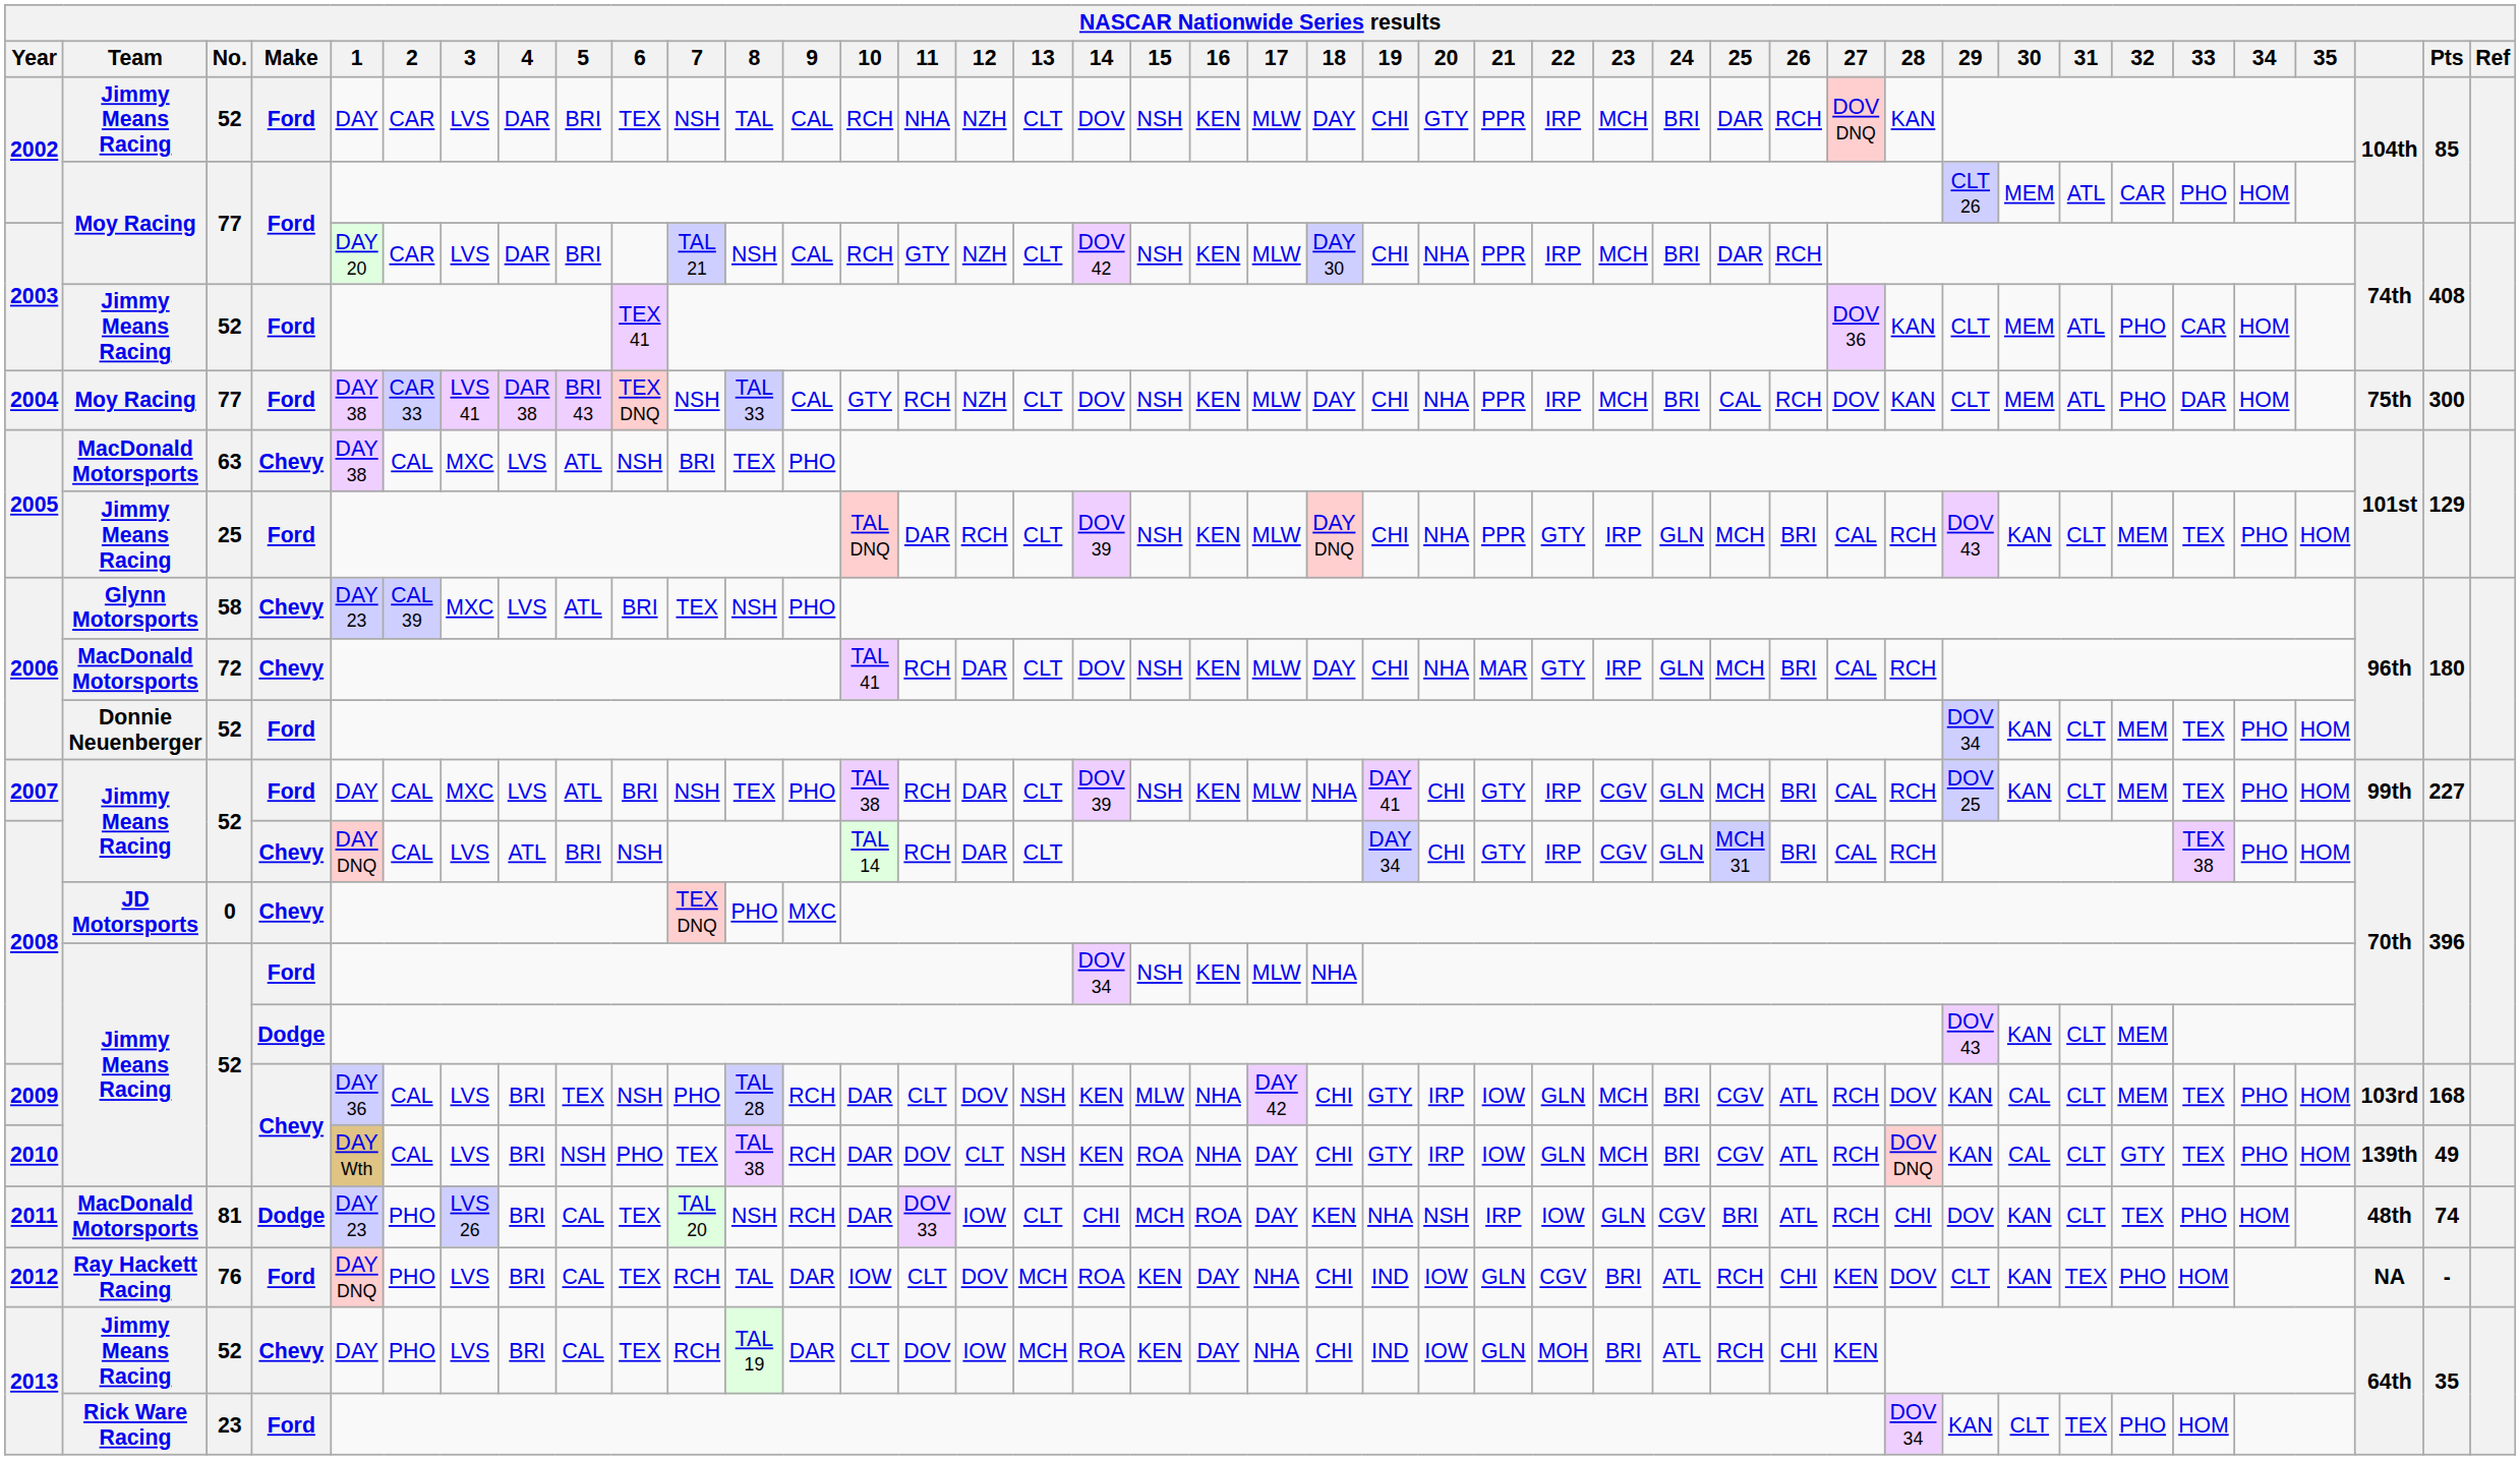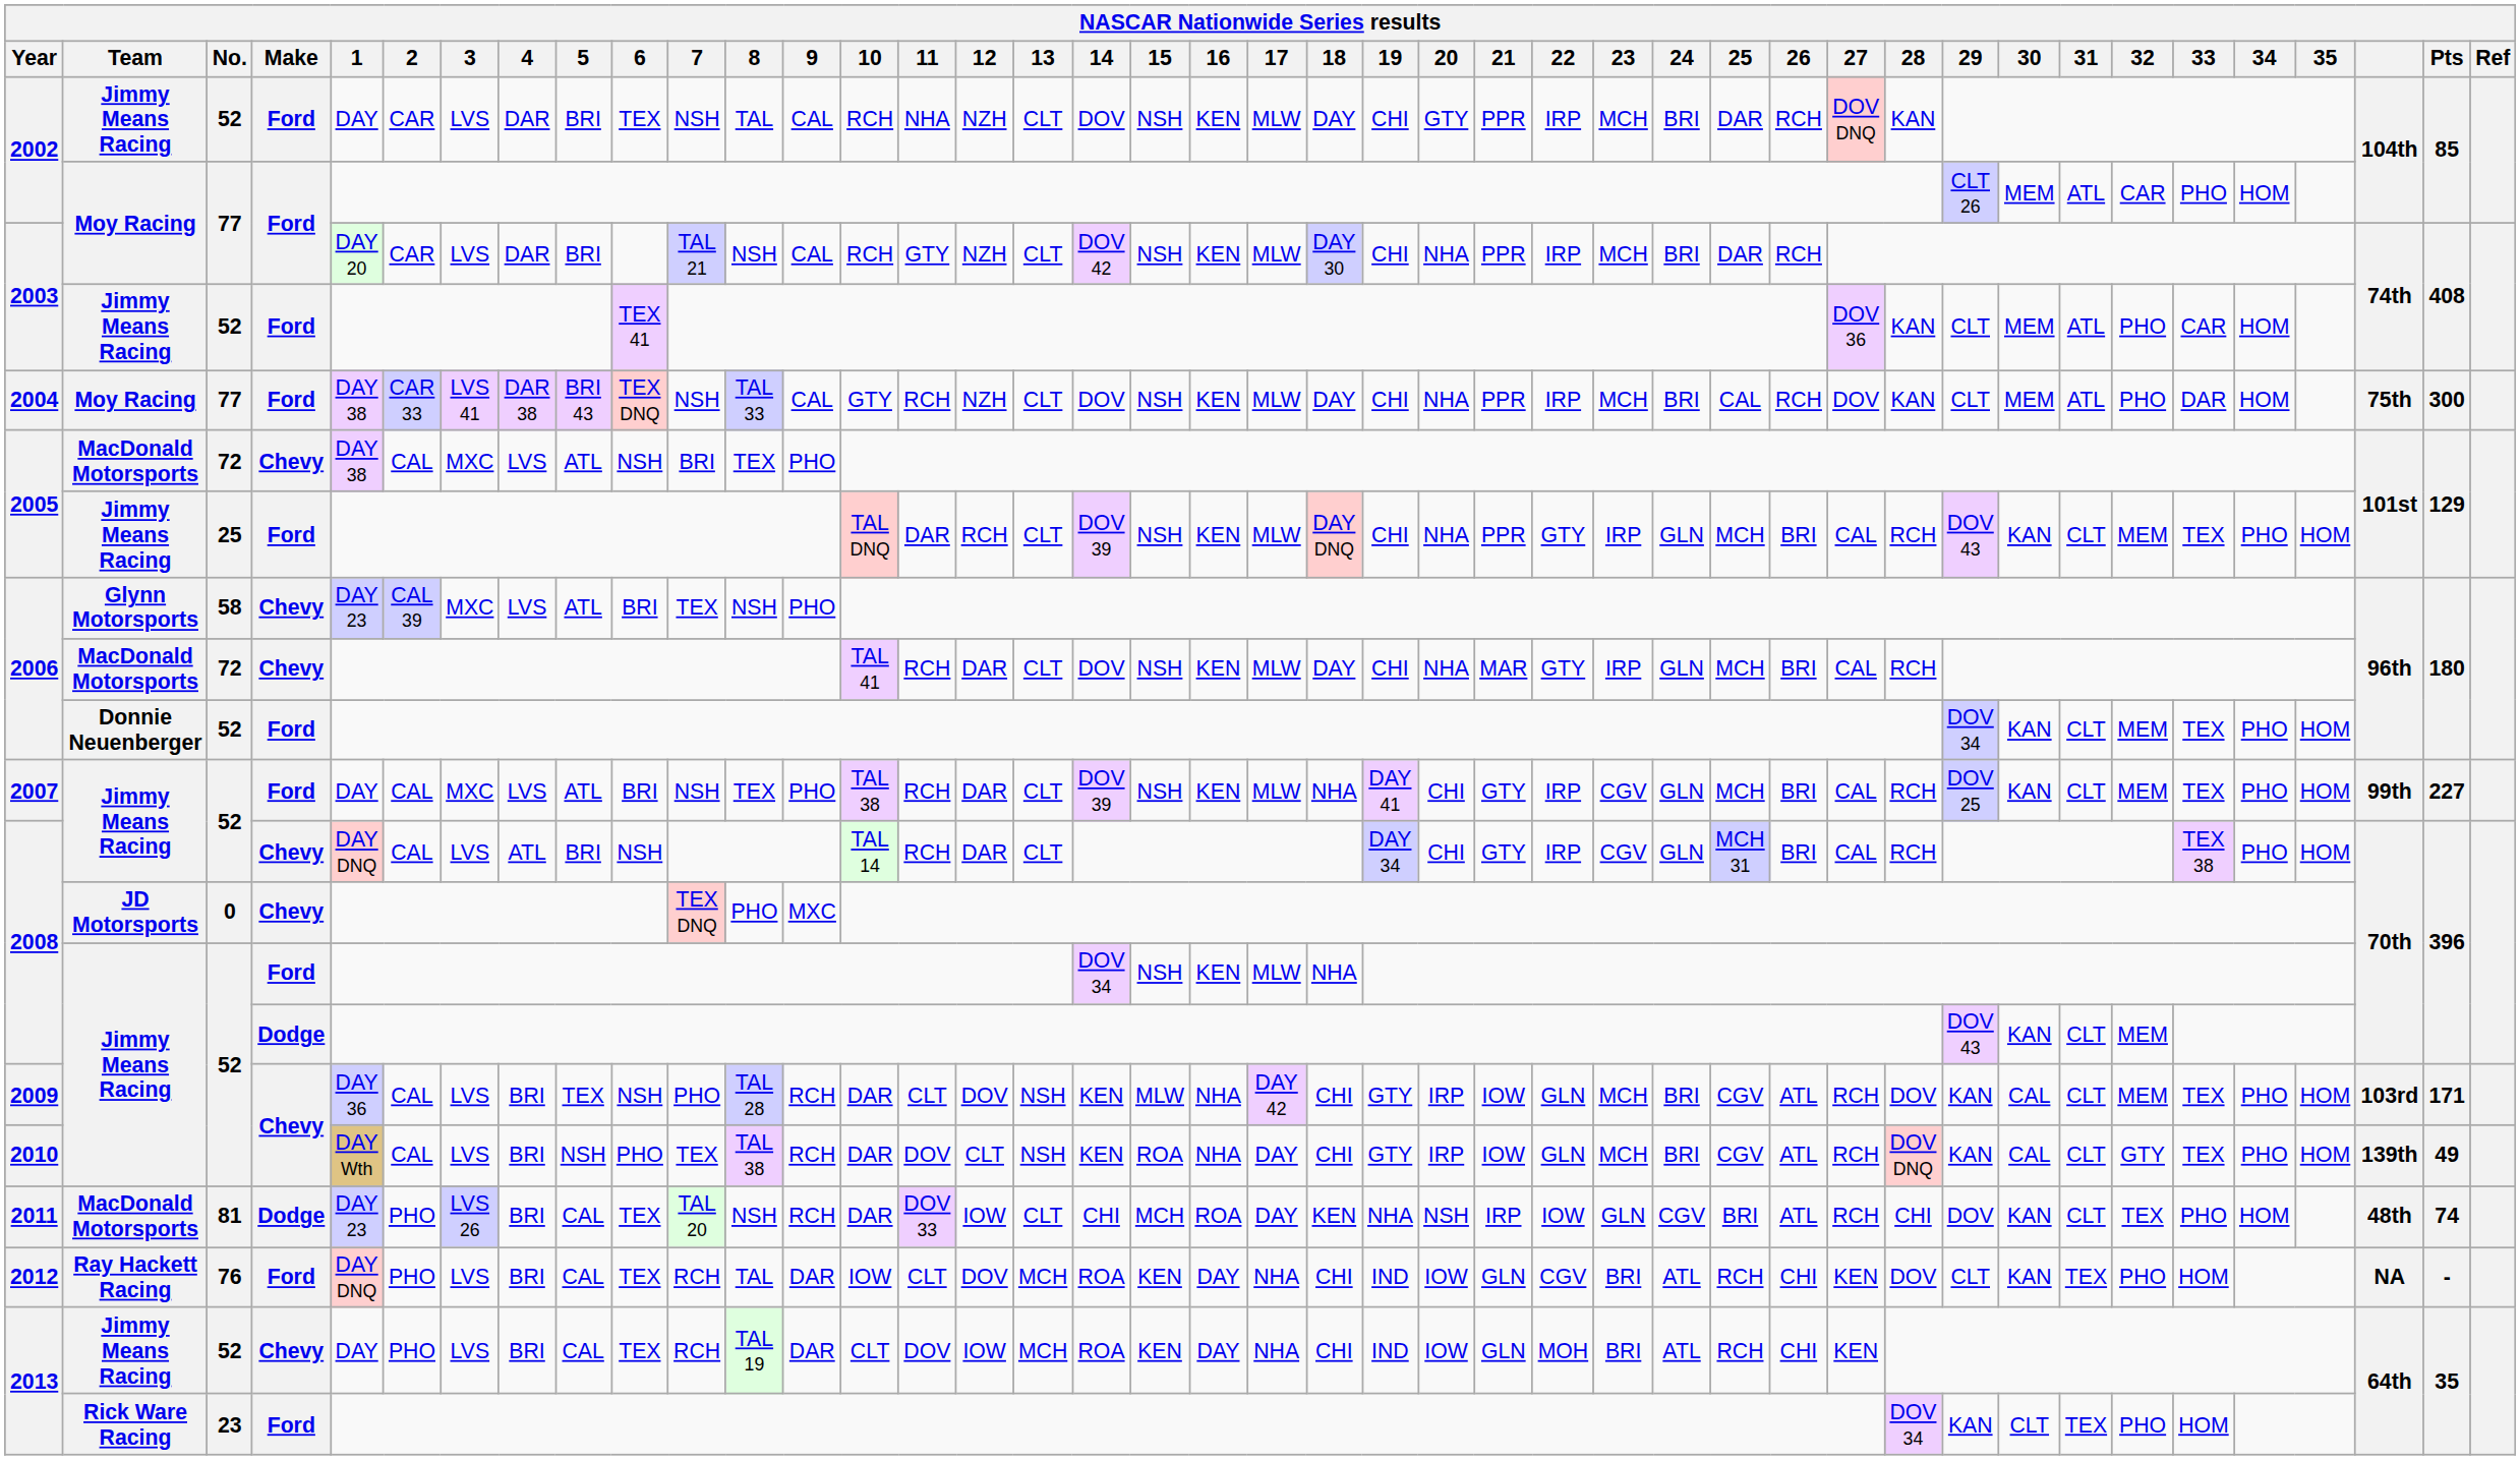2005 / MacDonald Motorsports | No.: 63 -> 72
2009 | Pts: 168 -> 171
